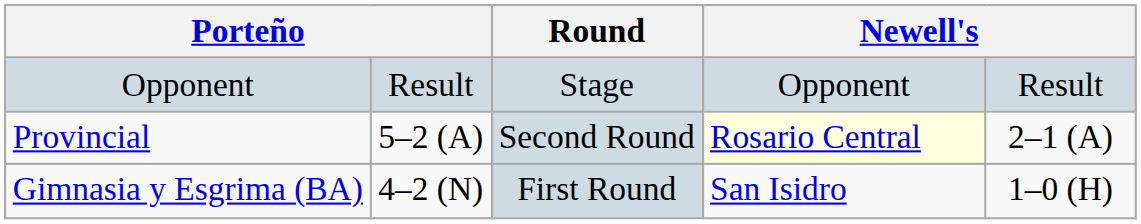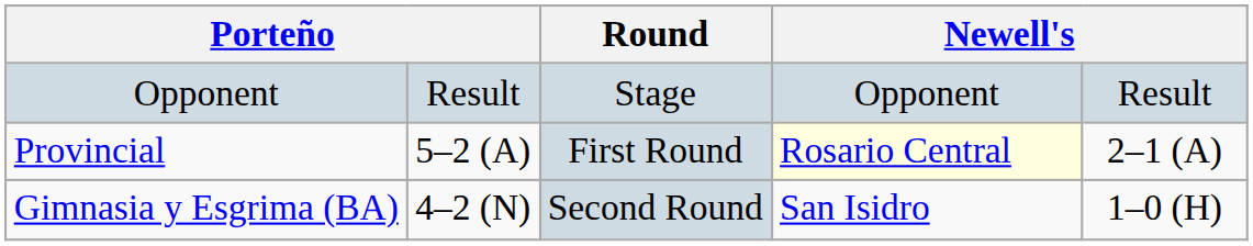Provincial | Round: Second Round -> First Round
Gimnasia y Esgrima (BA) | Round: First Round -> Second Round
